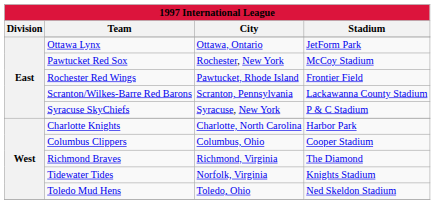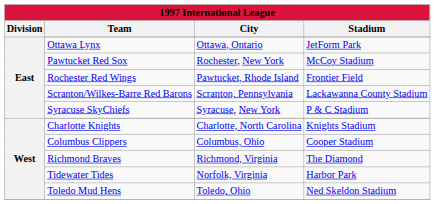Charlotte Knights | Stadium: Harbor Park -> Knights Stadium
Tidewater Tides | Stadium: Knights Stadium -> Harbor Park
